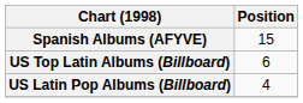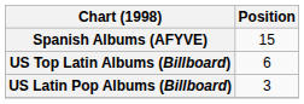US Latin Pop Albums (Billboard) | Position: 4 -> 3
